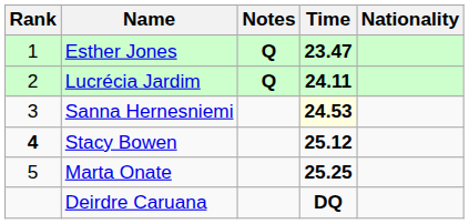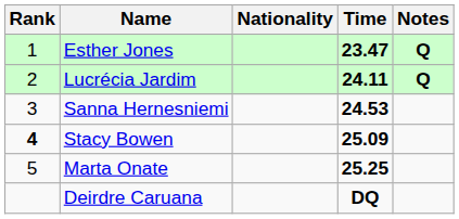columns swapped: Nationality <-> Notes
Sanna Hernesniemi | Time: lightyellow background -> no background
Stacy Bowen | Time: 25.12 -> 25.09
